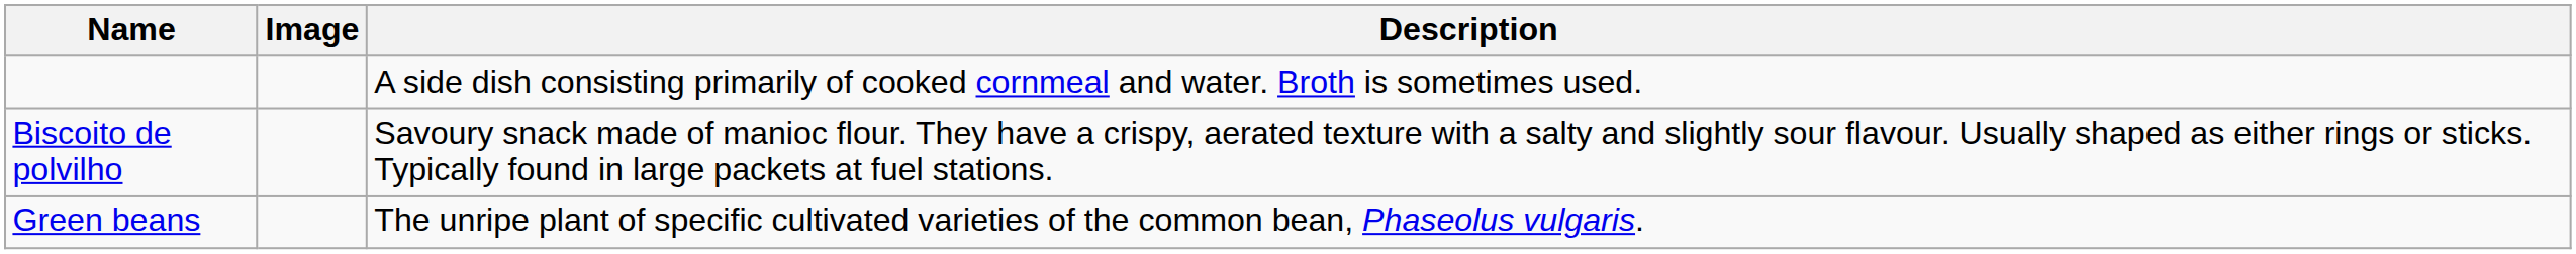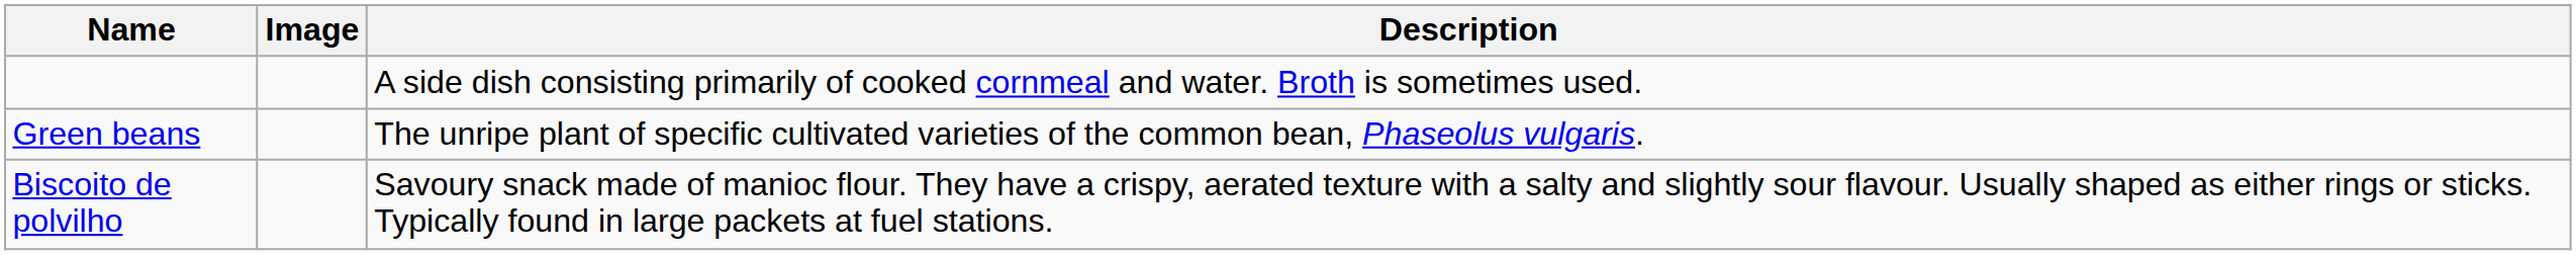rows swapped: Biscoito de polvilho <-> Green beans
